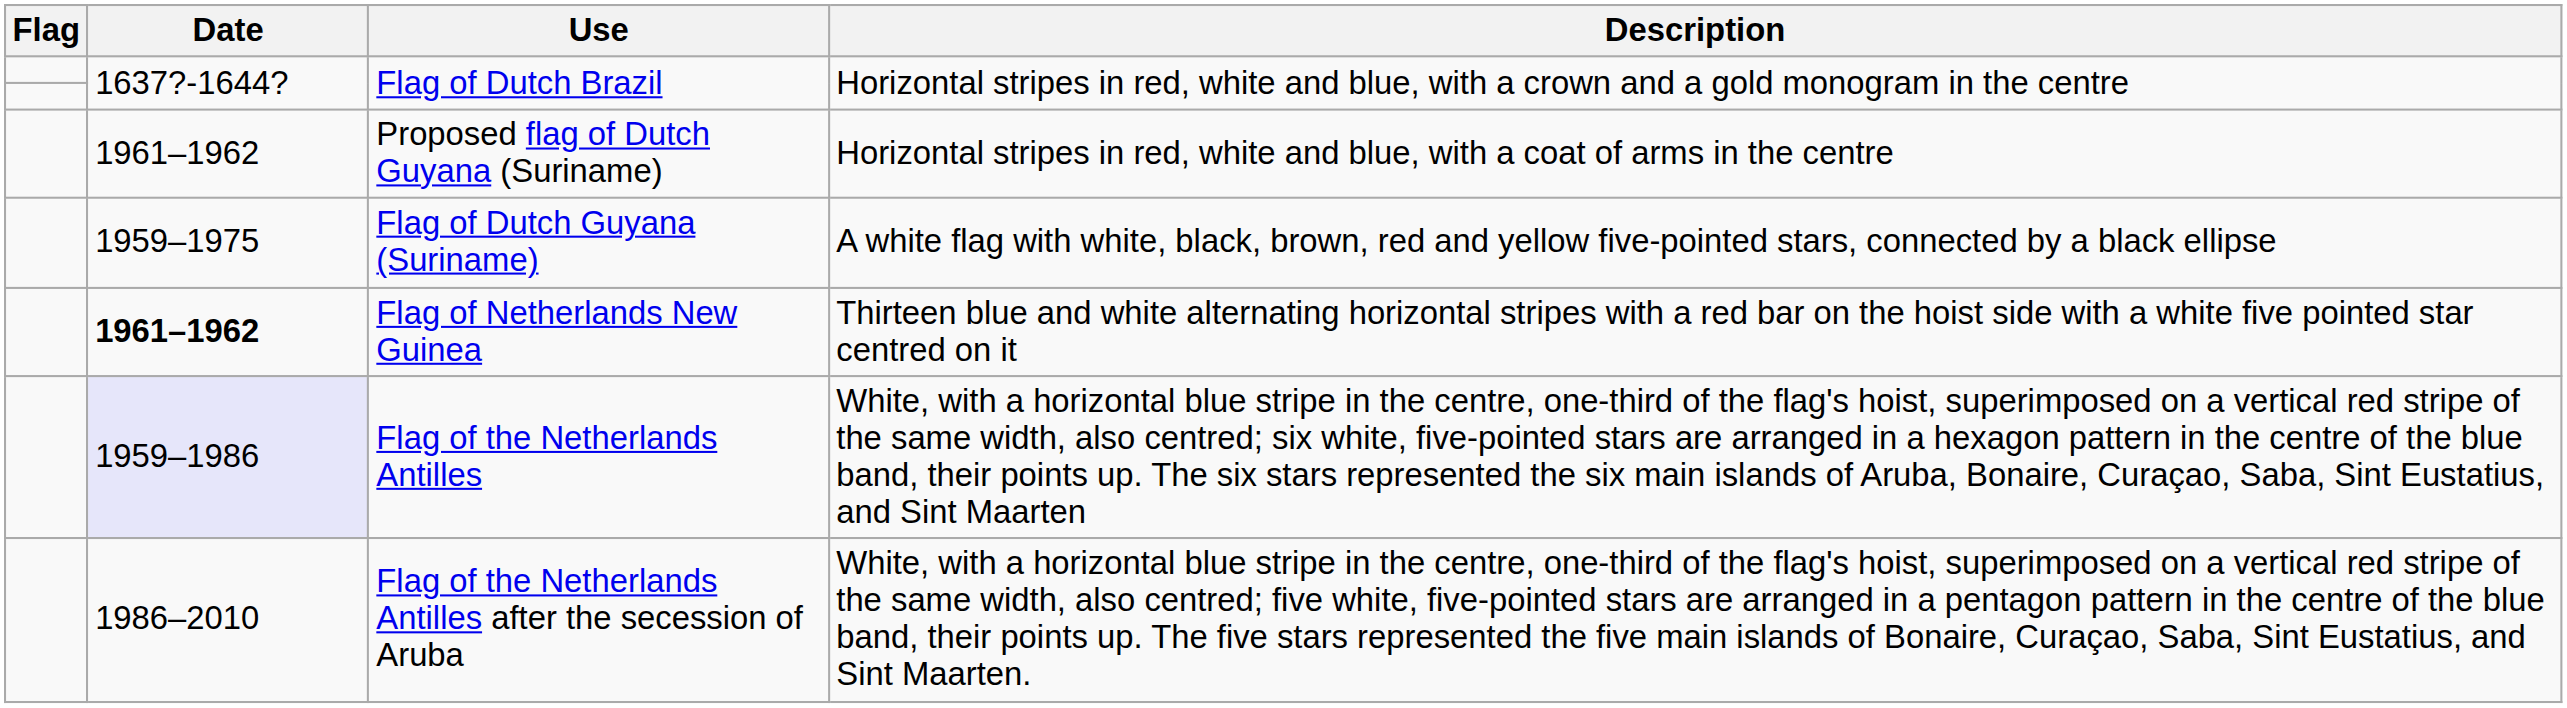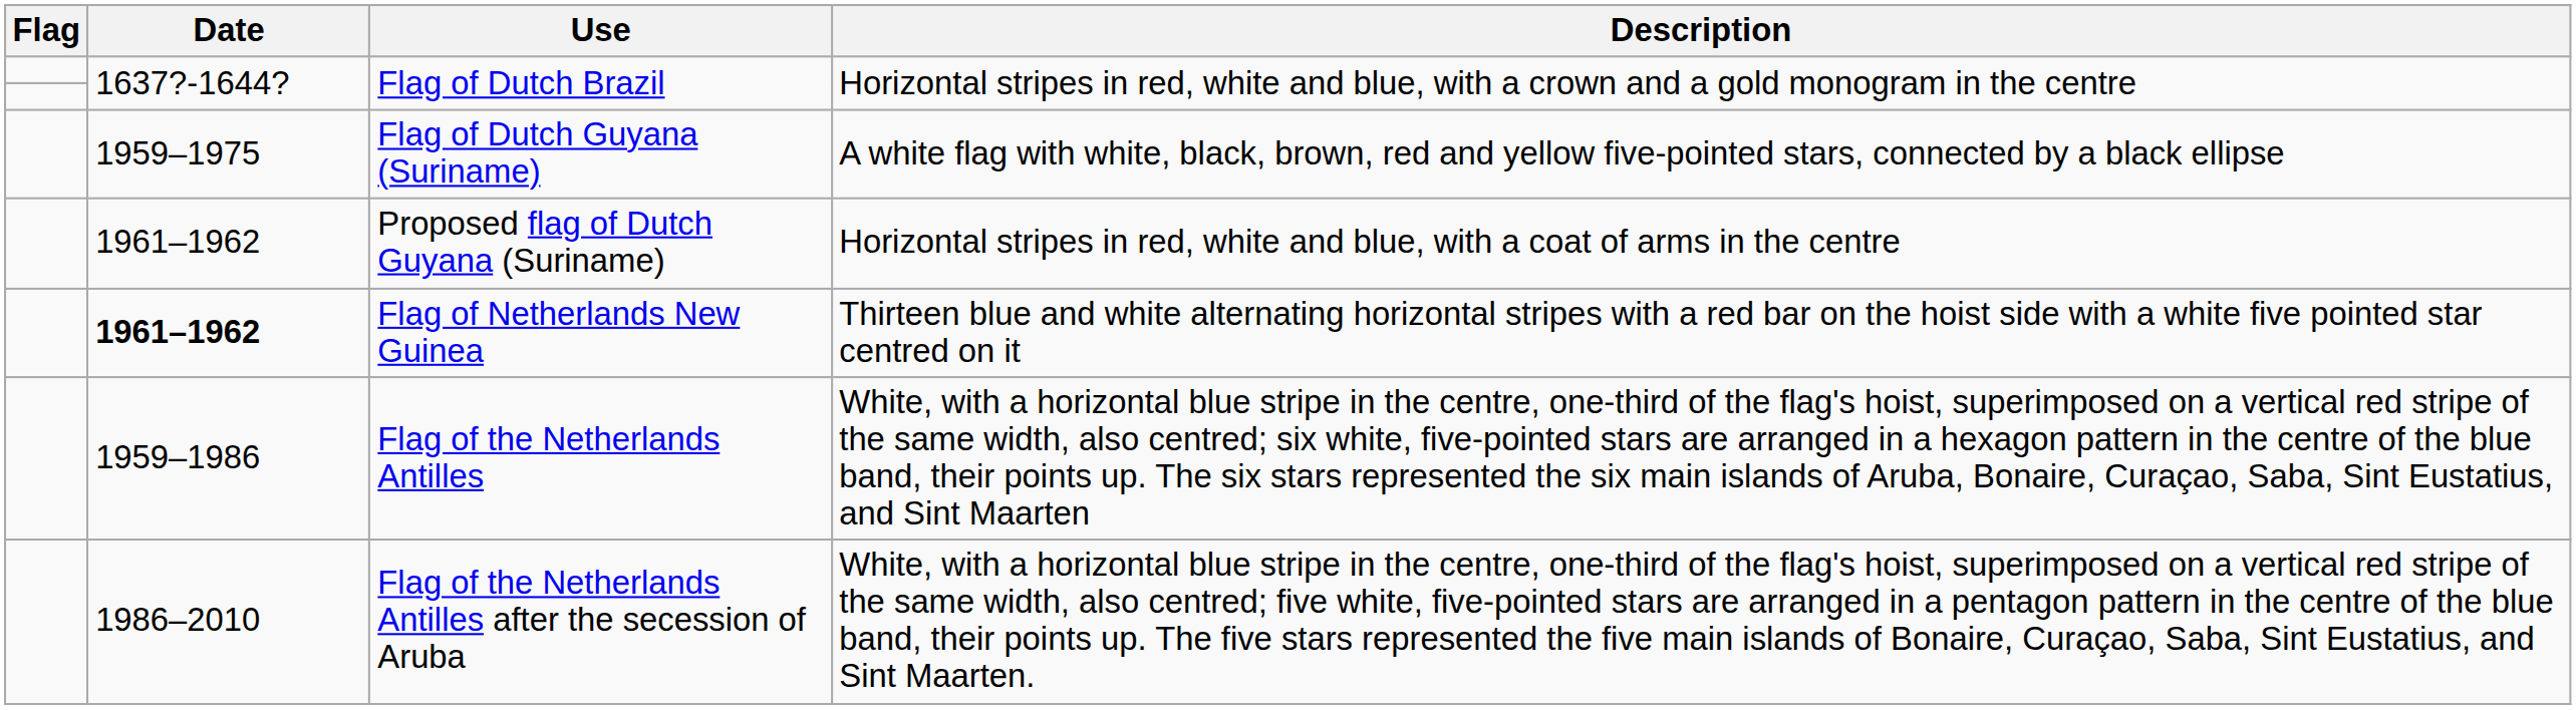rows swapped: Proposed flag of Dutch Guyana (Suriname) <-> Flag of Dutch Guyana (Suriname)
Flag of the Netherlands Antilles | Date: lavender background -> no background
